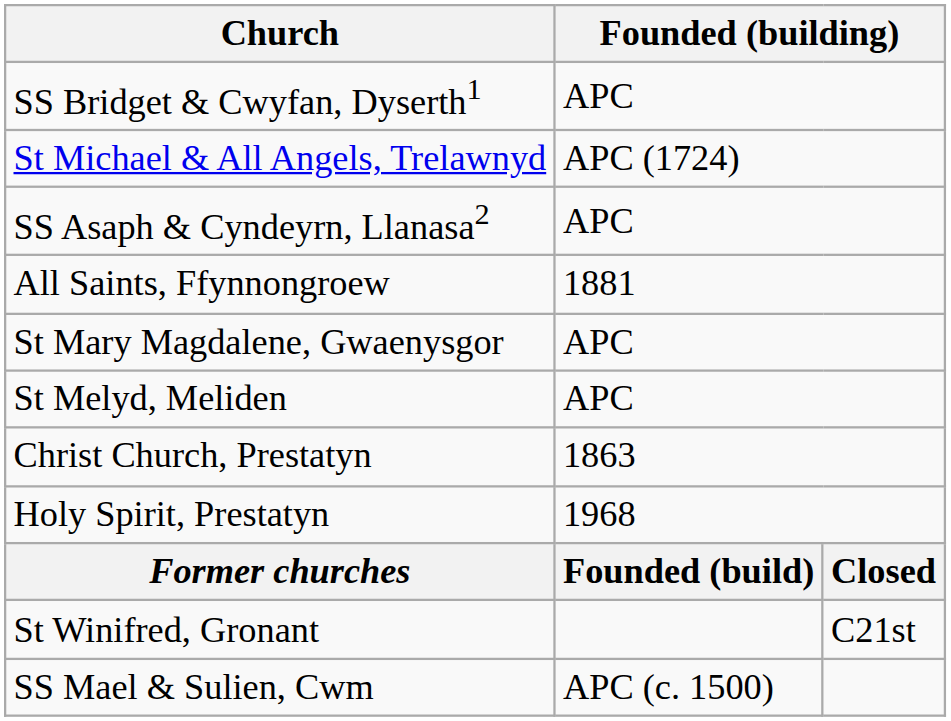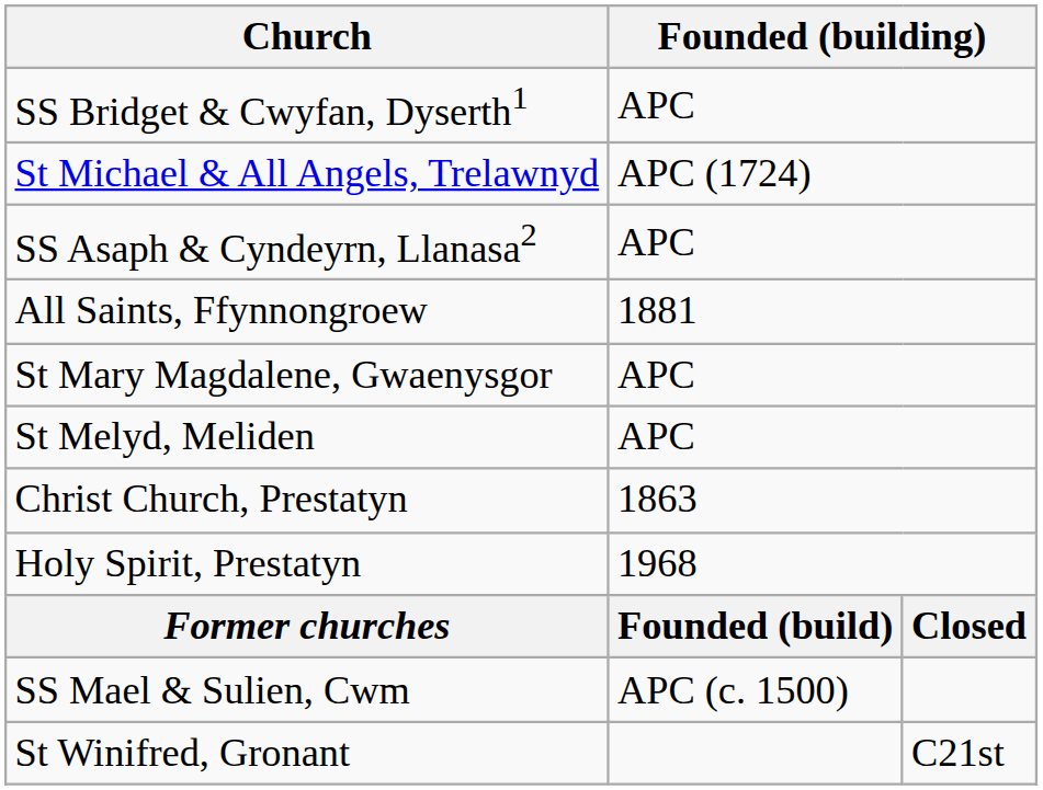rows swapped: SS Mael & Sulien, Cwm <-> St Winifred, Gronant
